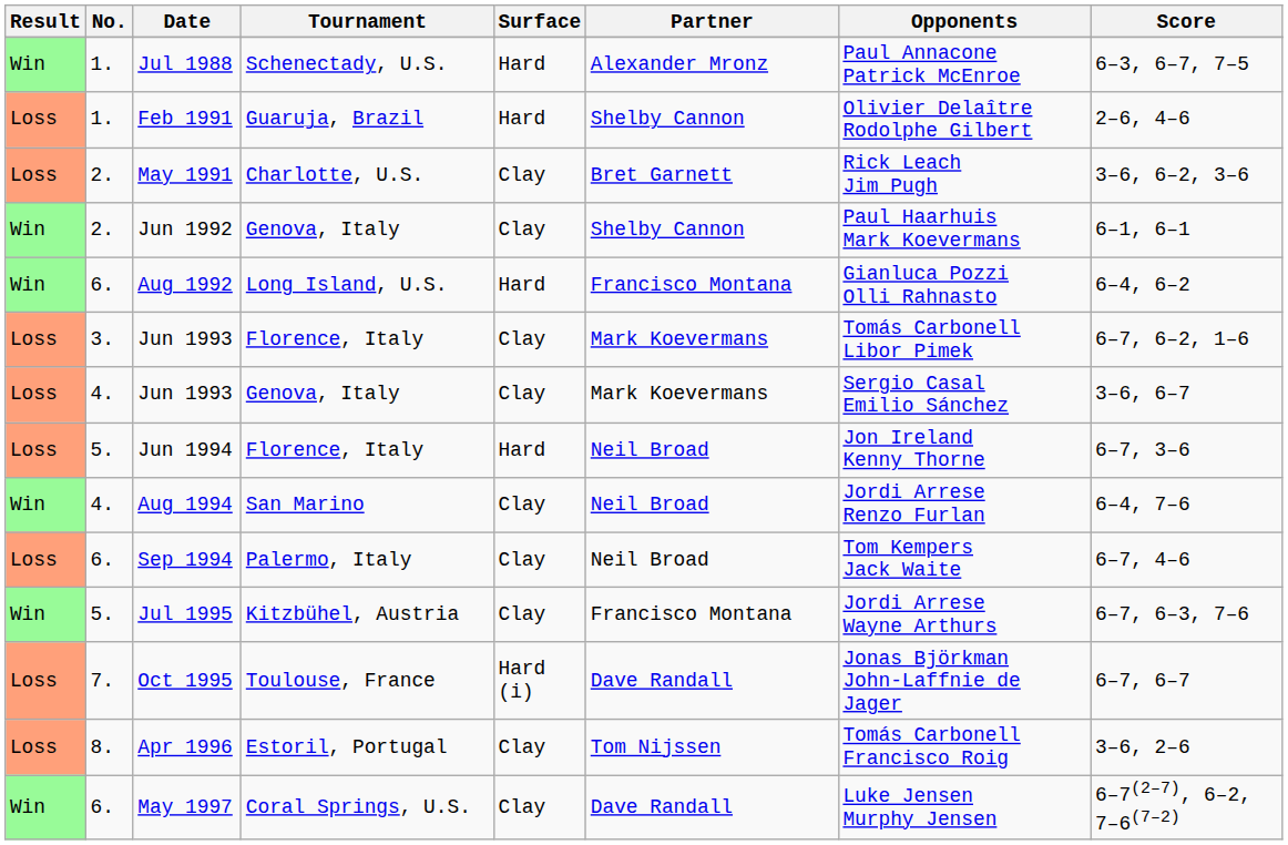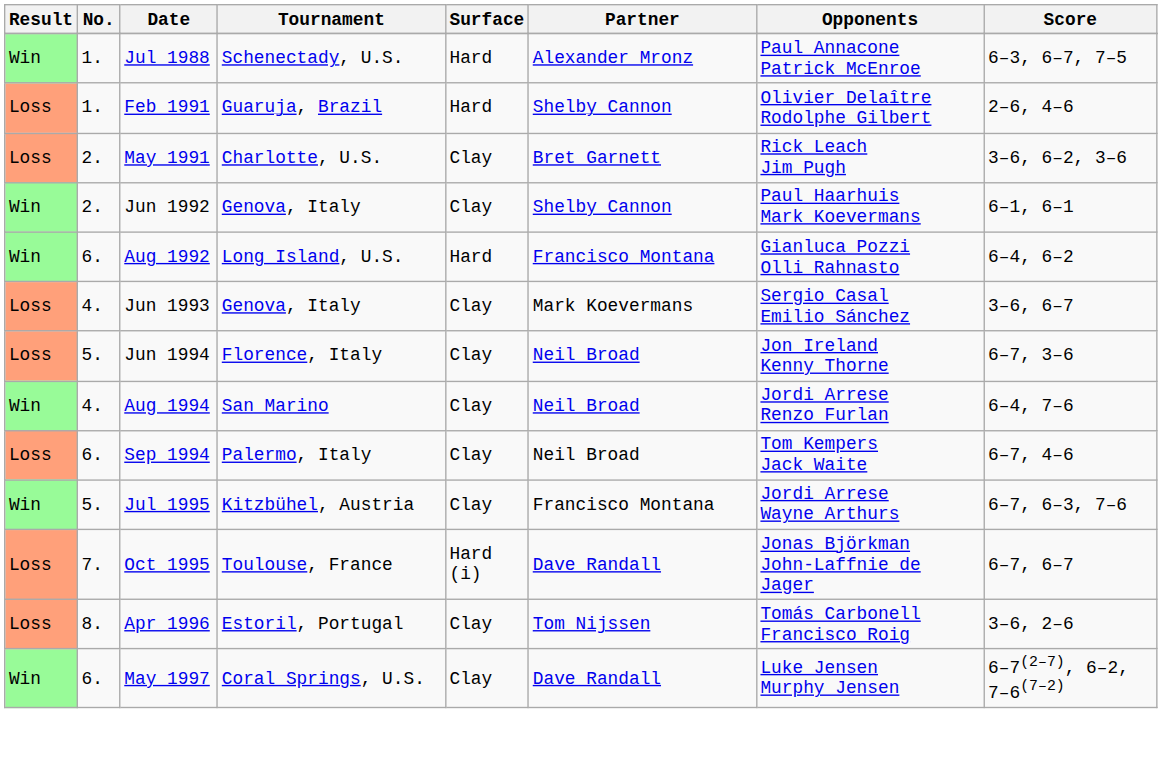- row: Loss | 3. | Jun 1993 | Florence, Italy | Clay | Mark Koevermans | Tomás Carbonell Libor Pimek | 6–7, 6–2, 1–6
Jun 1994 | Surface: Hard -> Clay
